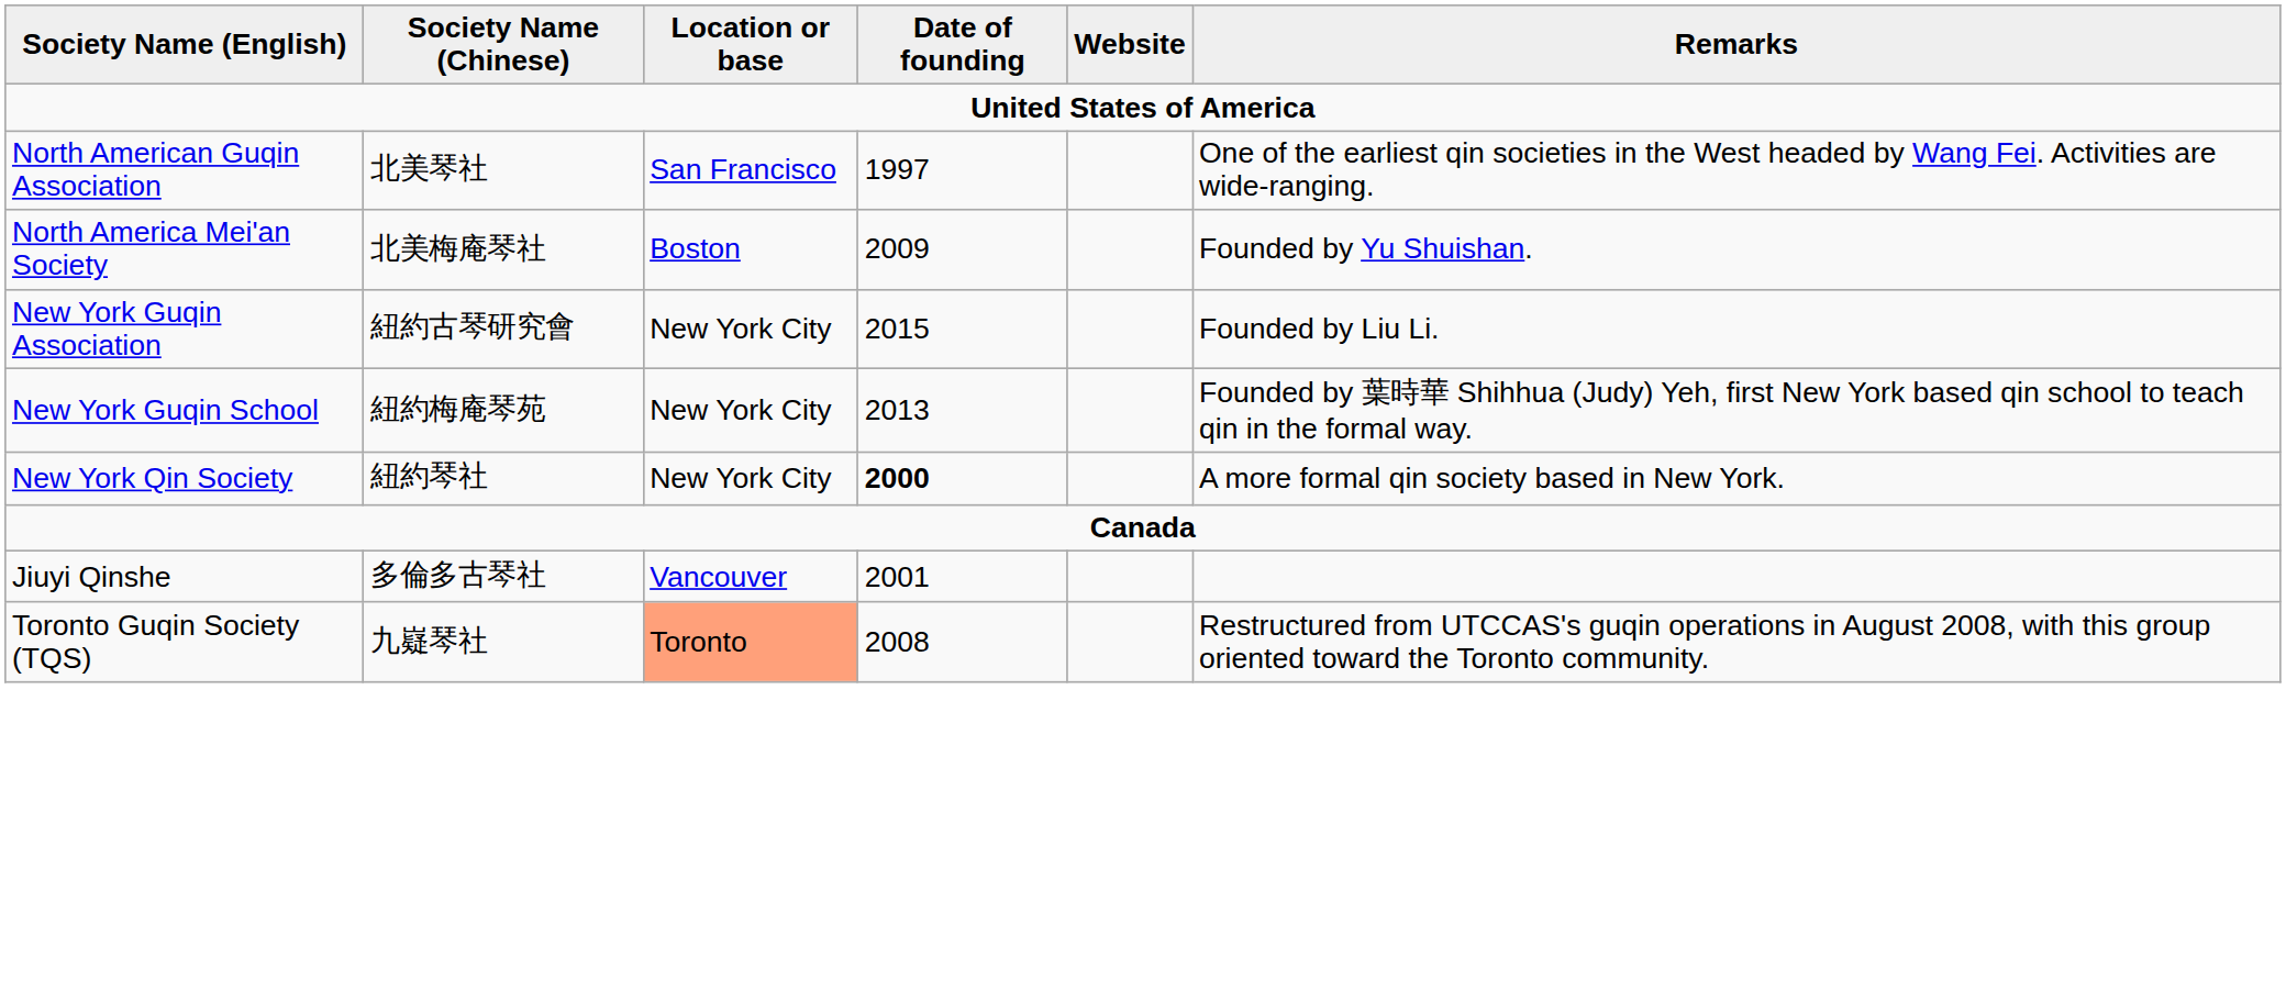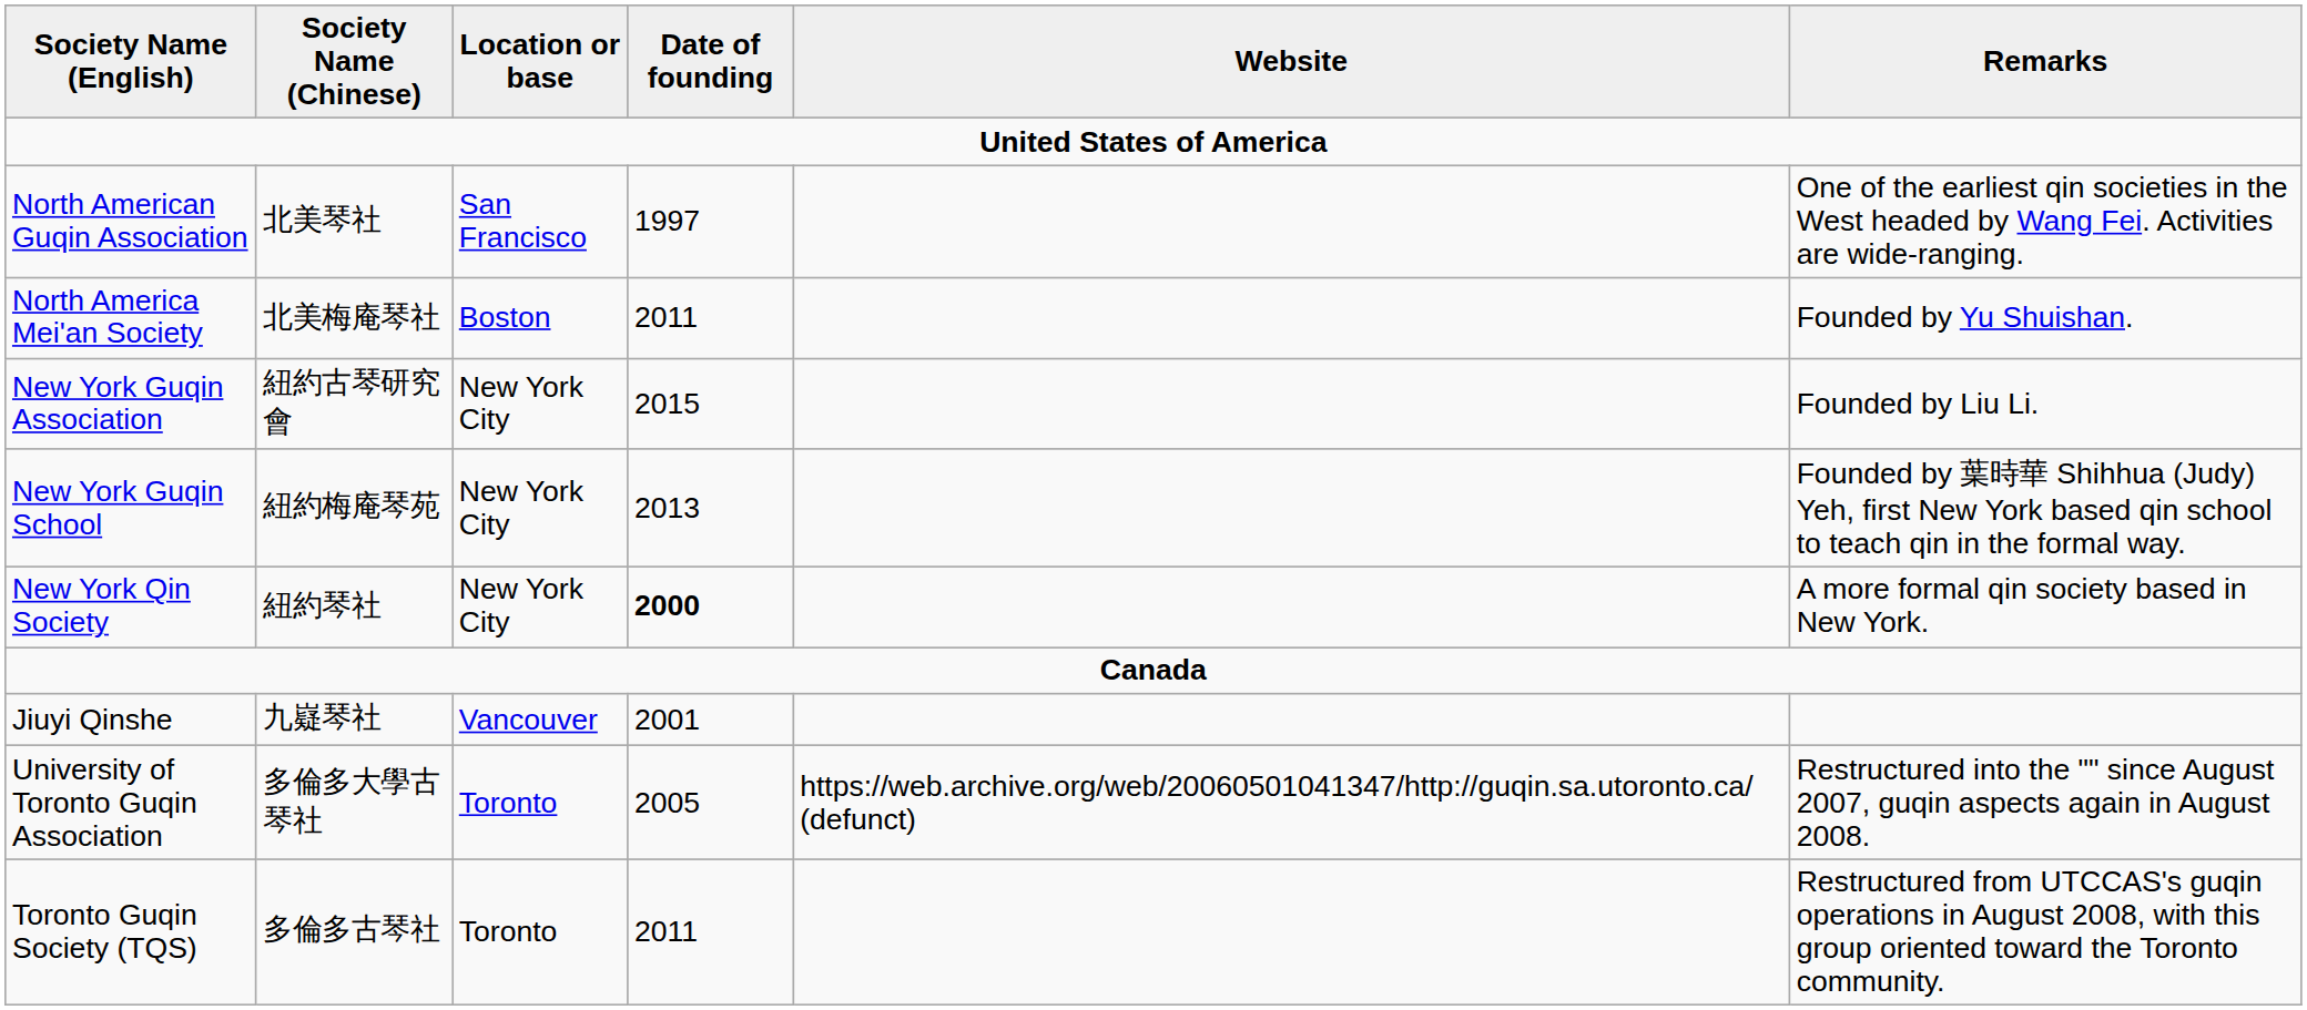North America Mei'an Society | Date of founding: 2009 -> 2011
Jiuyi Qinshe | Society Name (Chinese): 多倫多古琴社 -> 九嶷琴社
+ row: University of Toronto Guqin Association | 多倫多大學古琴社 | Toronto | 2005 | https://web.archive.org/web/20060501041347/http://guqin.sa.utoronto.ca/ (defunct) | Restructured into the "" since August 2007, guqin aspects again in August 2008.
Toronto Guqin Society (TQS) | Society Name (Chinese): 九嶷琴社 -> 多倫多古琴社
Toronto Guqin Society (TQS) | Location or base: lightsalmon background -> no background
Toronto Guqin Society (TQS) | Date of founding: 2008 -> 2011
